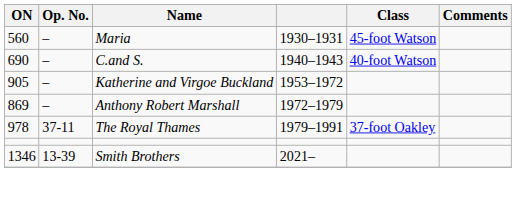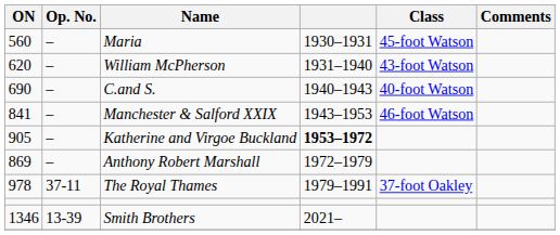+ row: 620 | – | William McPherson | 1931–1940 | 43-foot Watson
+ row: 841 | – | Manchester & Salford XXIX | 1943–1953 | 46-foot Watson
Katherine and Virgoe Buckland | column 4: normal -> bold
